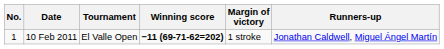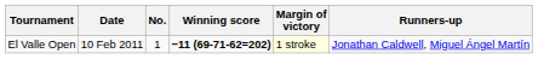columns swapped: No. <-> Tournament
10 Feb 2011 | Margin of victory: no background -> lightyellow background
